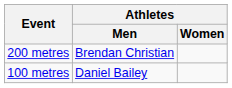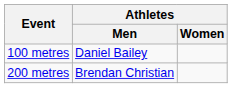rows swapped: 100 metres <-> 200 metres
